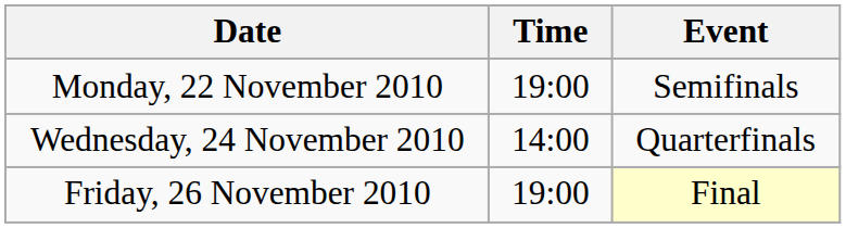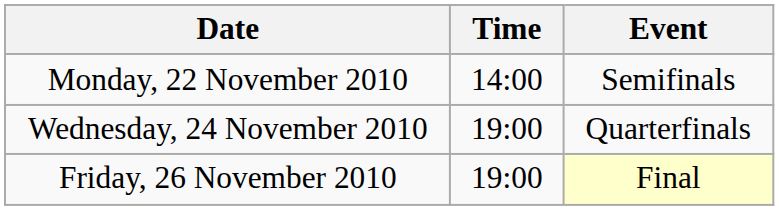Monday, 22 November 2010 | Time: 19:00 -> 14:00
Wednesday, 24 November 2010 | Time: 14:00 -> 19:00
